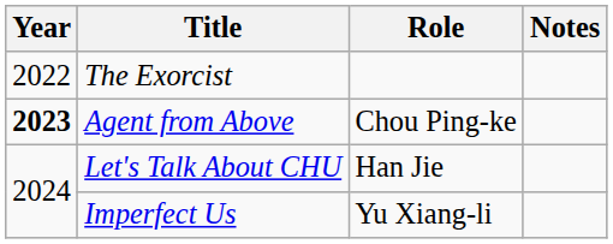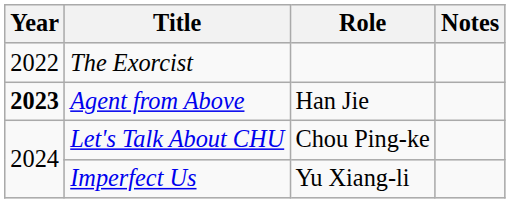Agent from Above | Role: Chou Ping-ke -> Han Jie
Let's Talk About CHU | Role: Han Jie -> Chou Ping-ke
